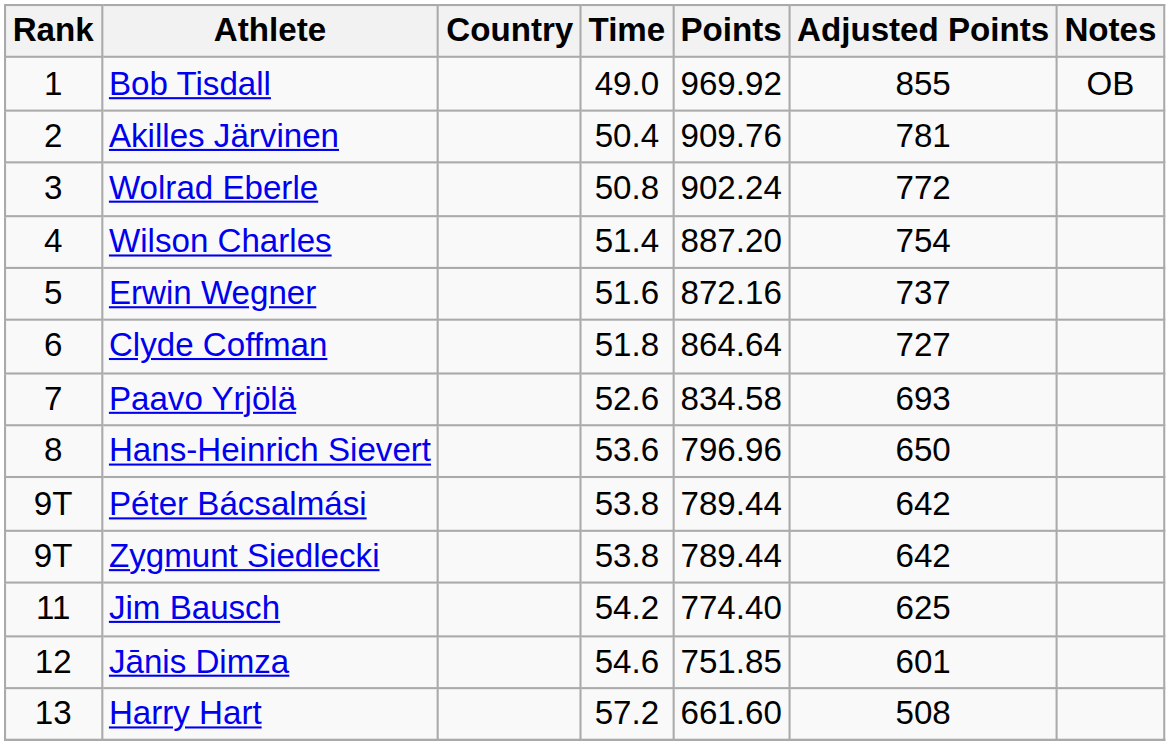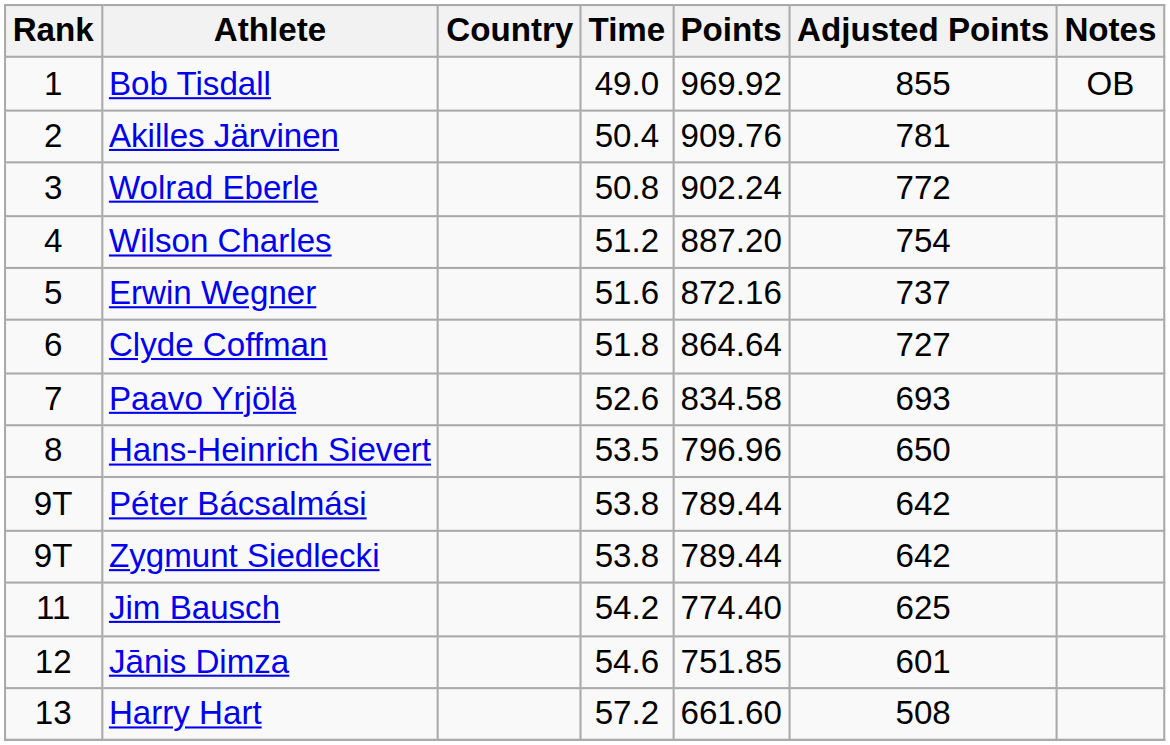Wilson Charles | Time: 51.4 -> 51.2
Hans-Heinrich Sievert | Time: 53.6 -> 53.5
